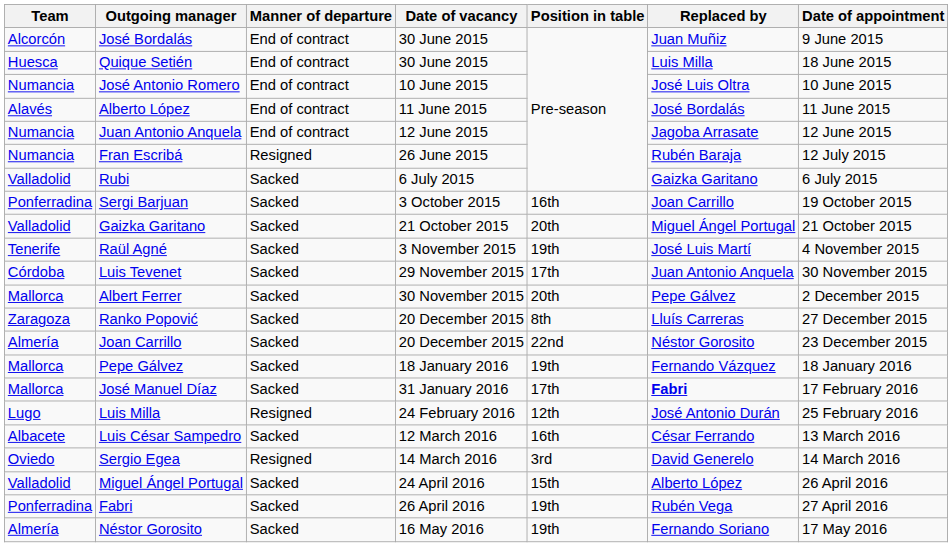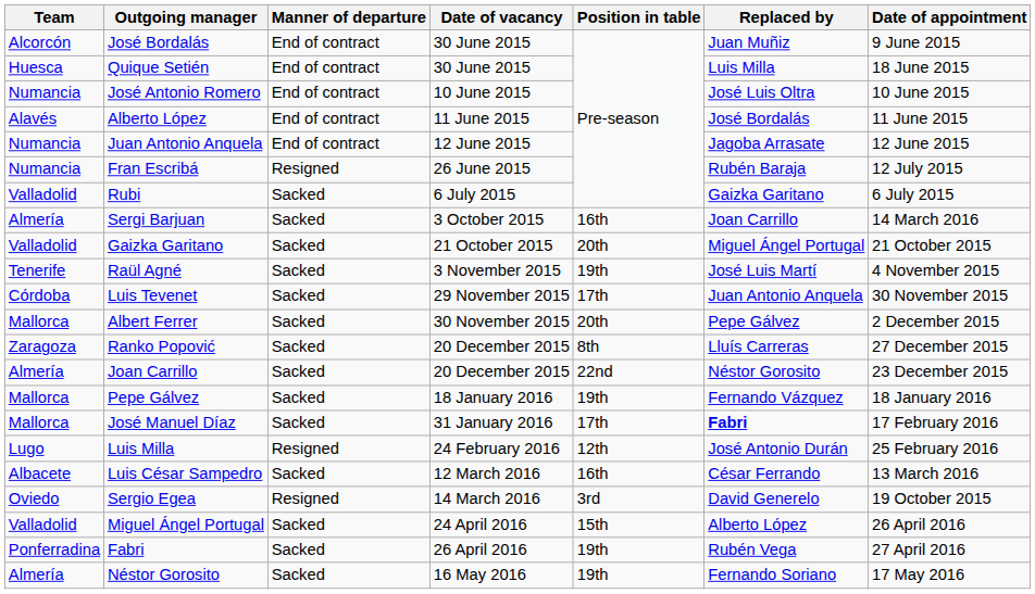Sergi Barjuan | Team: Ponferradina -> Almería
Sergi Barjuan | Date of appointment: 19 October 2015 -> 14 March 2016
Sergio Egea | Date of appointment: 14 March 2016 -> 19 October 2015
